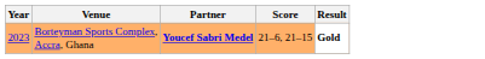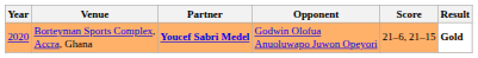+ column: Opponent | Godwin Olofua Anuoluwapo Juwon Opeyori
Borteyman Sports Complex, Accra, Ghana | Year: 2023 -> 2020
